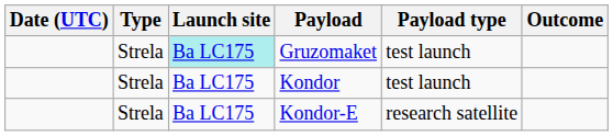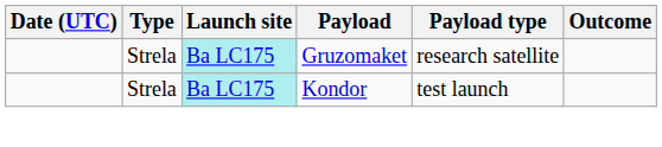Gruzomaket | Payload type: test launch -> research satellite
Kondor | Launch site: no background -> paleturquoise background
- row: Strela | Ba LC175 | Kondor-E | research satellite
